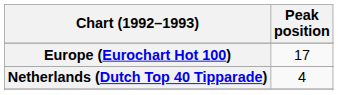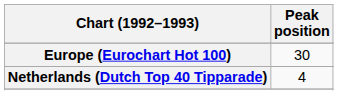Europe (Eurochart Hot 100) | Peak position: 17 -> 30
